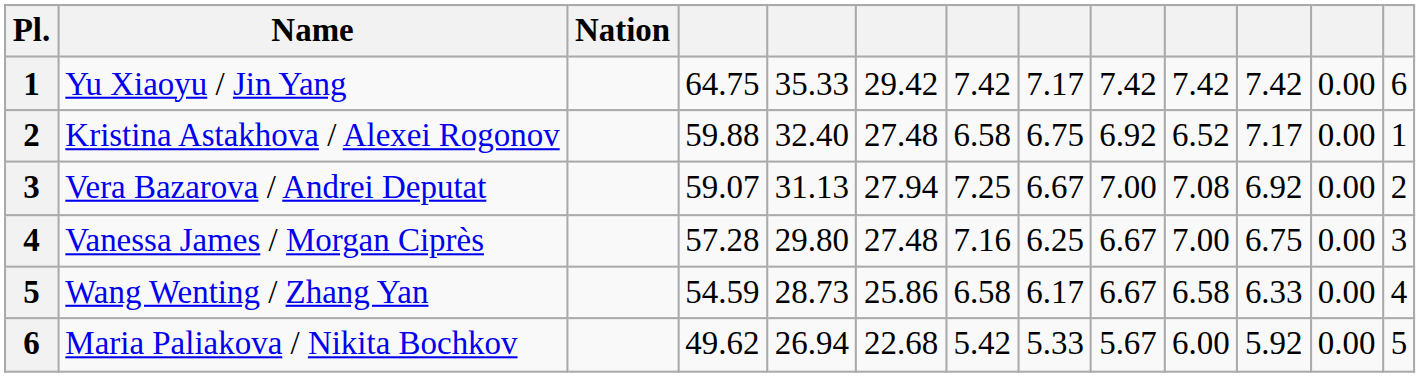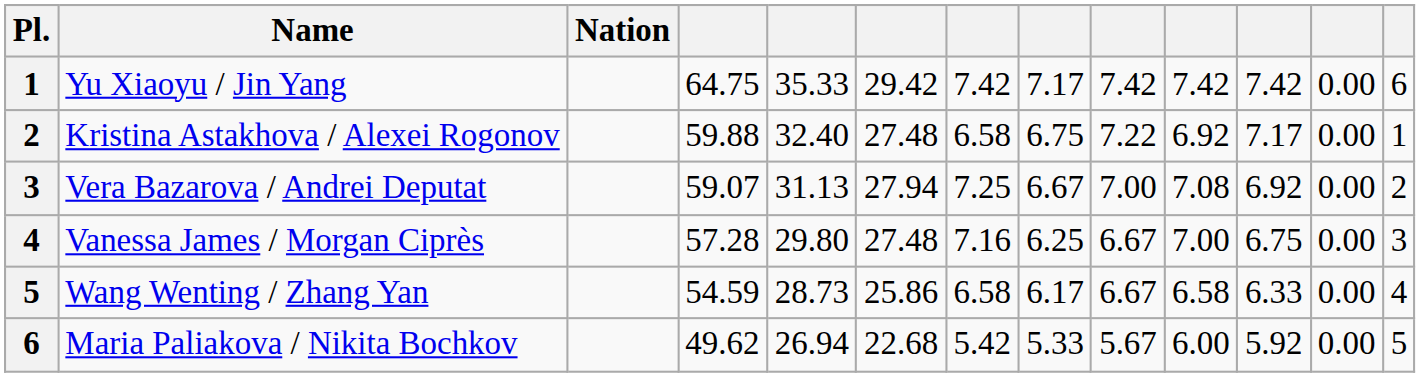Kristina Astakhova / Alexei Rogonov | column 9: 6.92 -> 7.22
Kristina Astakhova / Alexei Rogonov | column 10: 6.52 -> 6.92
